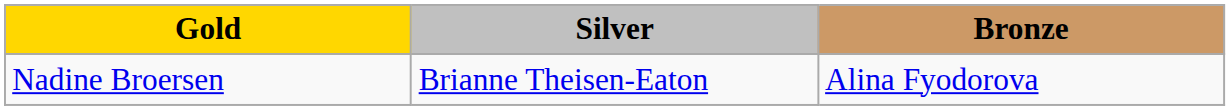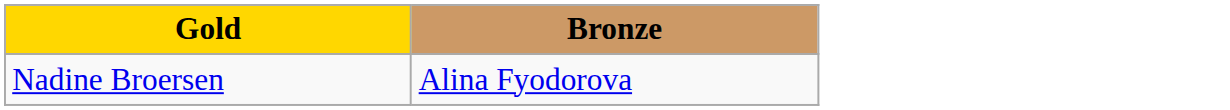- column: Silver | Brianne Theisen-Eaton
